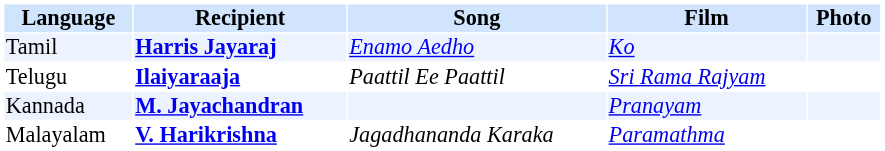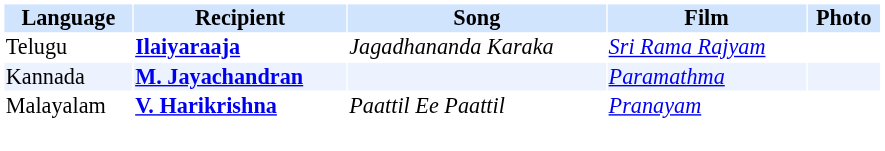- row: Tamil | Harris Jayaraj | Enamo Aedho | Ko
Telugu | Song: Paattil Ee Paattil -> Jagadhananda Karaka
Kannada | Film: Pranayam -> Paramathma
Malayalam | Song: Jagadhananda Karaka -> Paattil Ee Paattil
Malayalam | Film: Paramathma -> Pranayam
